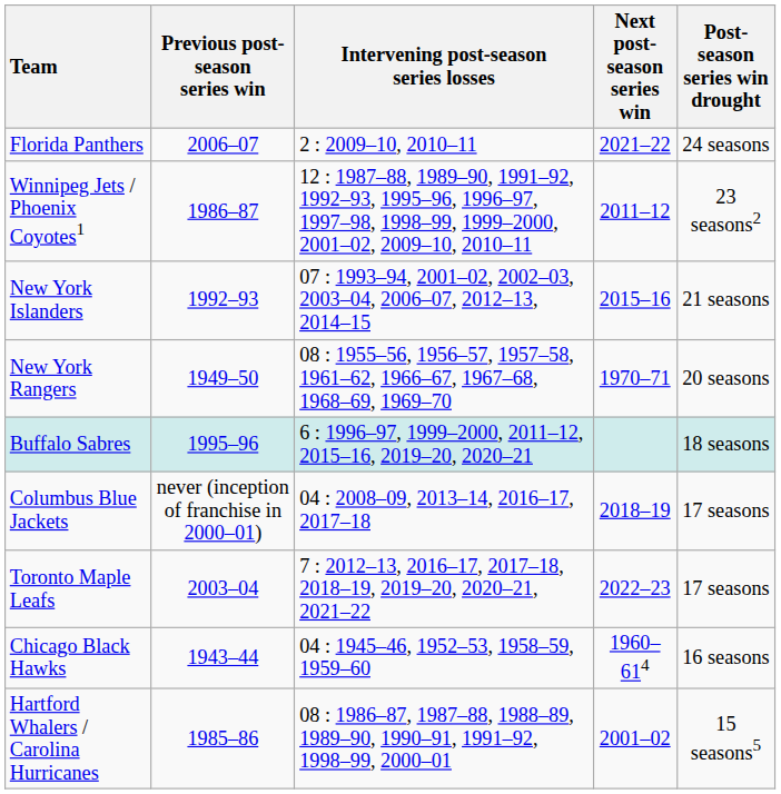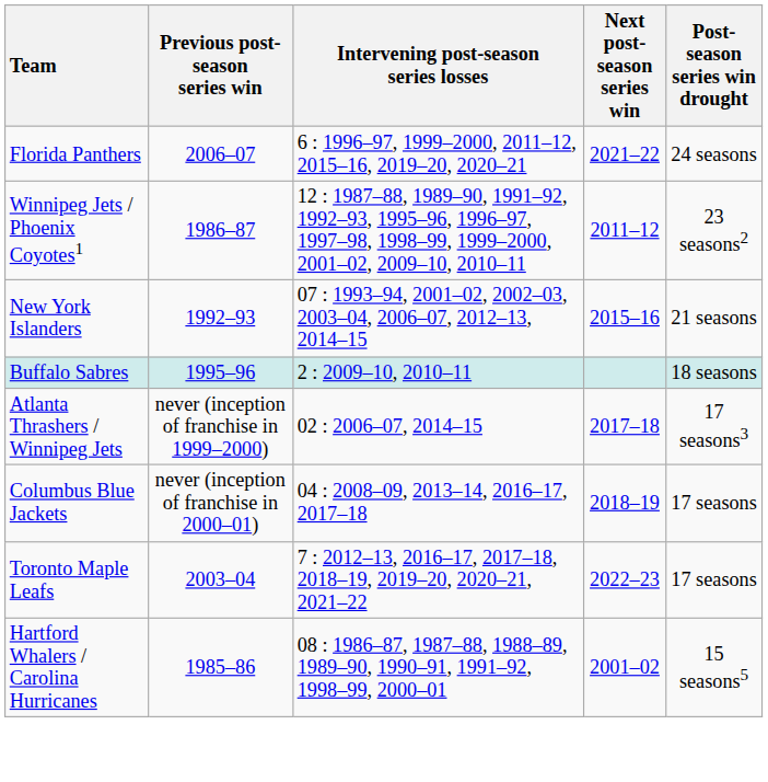Florida Panthers | Intervening post-season series losses: 2 : 2009–10, 2010–11 -> 6 : 1996–97, 1999–2000, 2011–12, 2015–16, 2019–20, 2020–21
- row: New York Rangers | 1949–50 | 08 : 1955–56, 1956–57, 1957–58, 1961–62, 1966–67, 1967–68, 1968–69, 1969–70 | 1970–71 | 20 seasons
Buffalo Sabres | Intervening post-season series losses: 6 : 1996–97, 1999–2000, 2011–12, 2015–16, 2019–20, 2020–21 -> 2 : 2009–10, 2010–11
+ row: Atlanta Thrashers / Winnipeg Jets | never (inception of franchise in 1999–2000) | 02 : 2006–07, 2014–15 | 2017–18 | 17 seasons3
- row: Chicago Black Hawks | 1943–44 | 04 : 1945–46, 1952–53, 1958–59, 1959–60 | 1960–614 | 16 seasons
